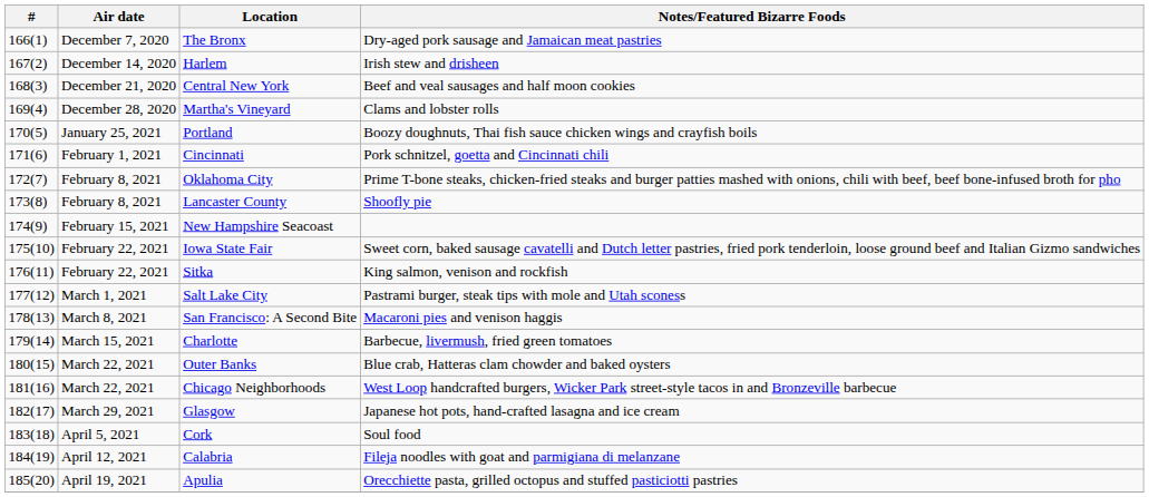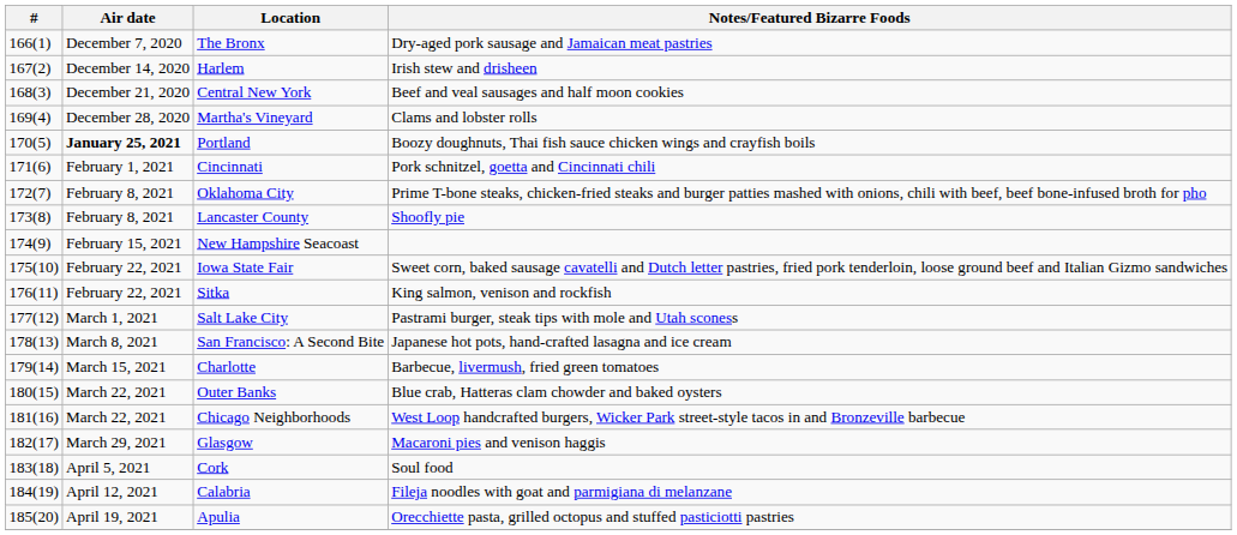Portland | Air date: normal -> bold
San Francisco: A Second Bite | Notes/Featured Bizarre Foods: Macaroni pies and venison haggis -> Japanese hot pots, hand-crafted lasagna and ice cream
Glasgow | Notes/Featured Bizarre Foods: Japanese hot pots, hand-crafted lasagna and ice cream -> Macaroni pies and venison haggis
